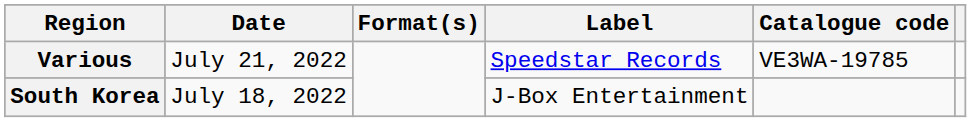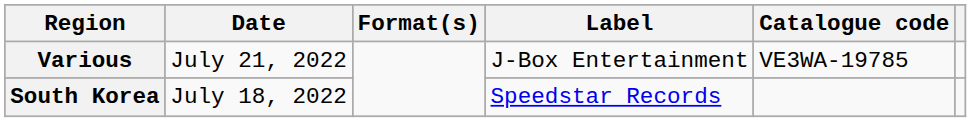Various | Label: Speedstar Records -> J-Box Entertainment
South Korea | Label: J-Box Entertainment -> Speedstar Records
